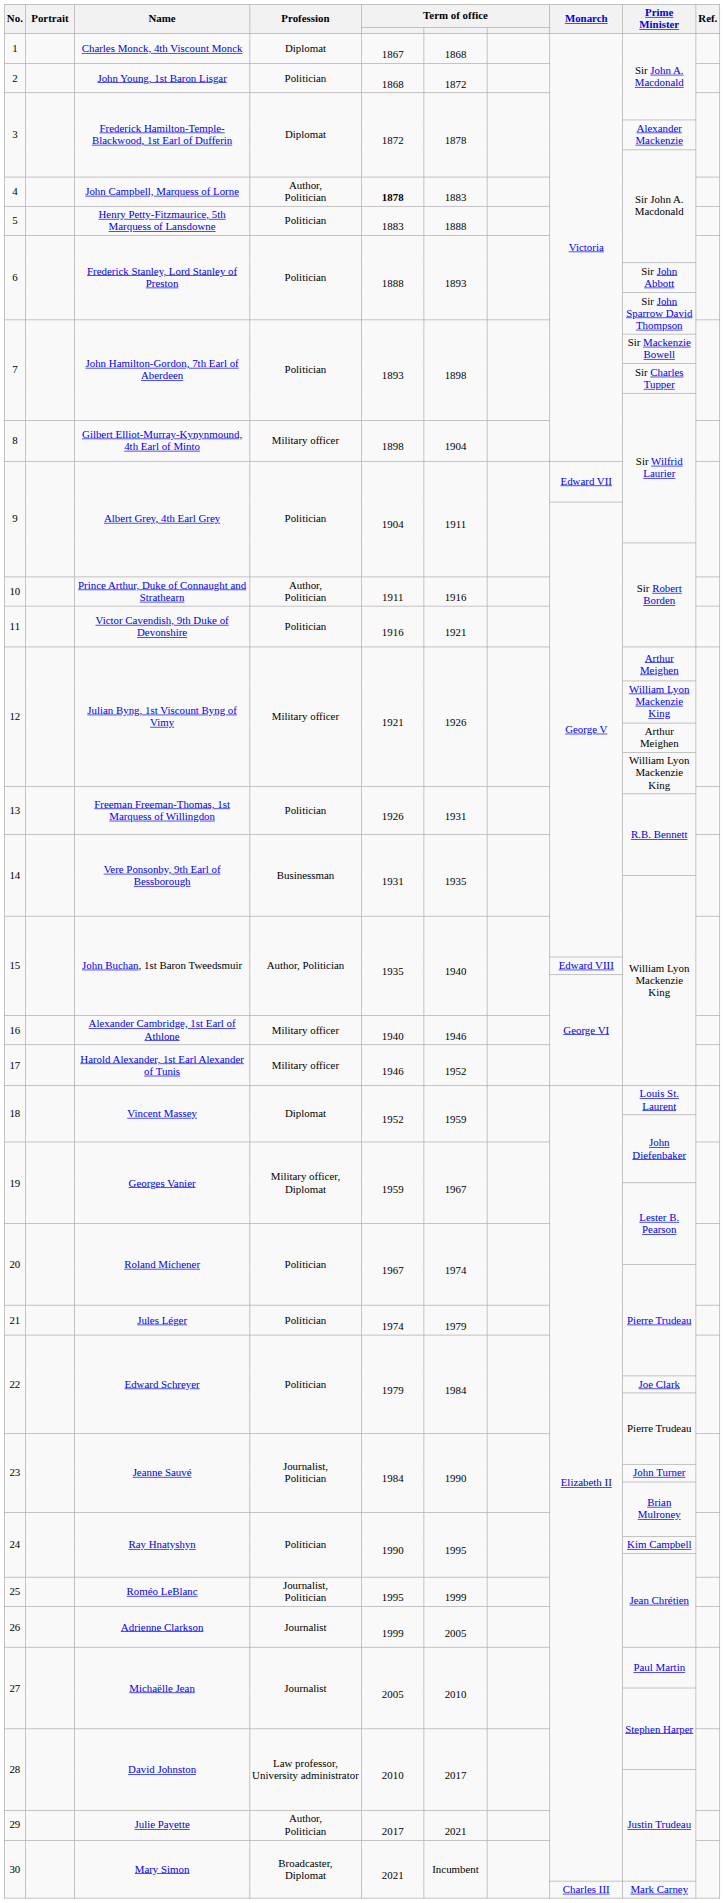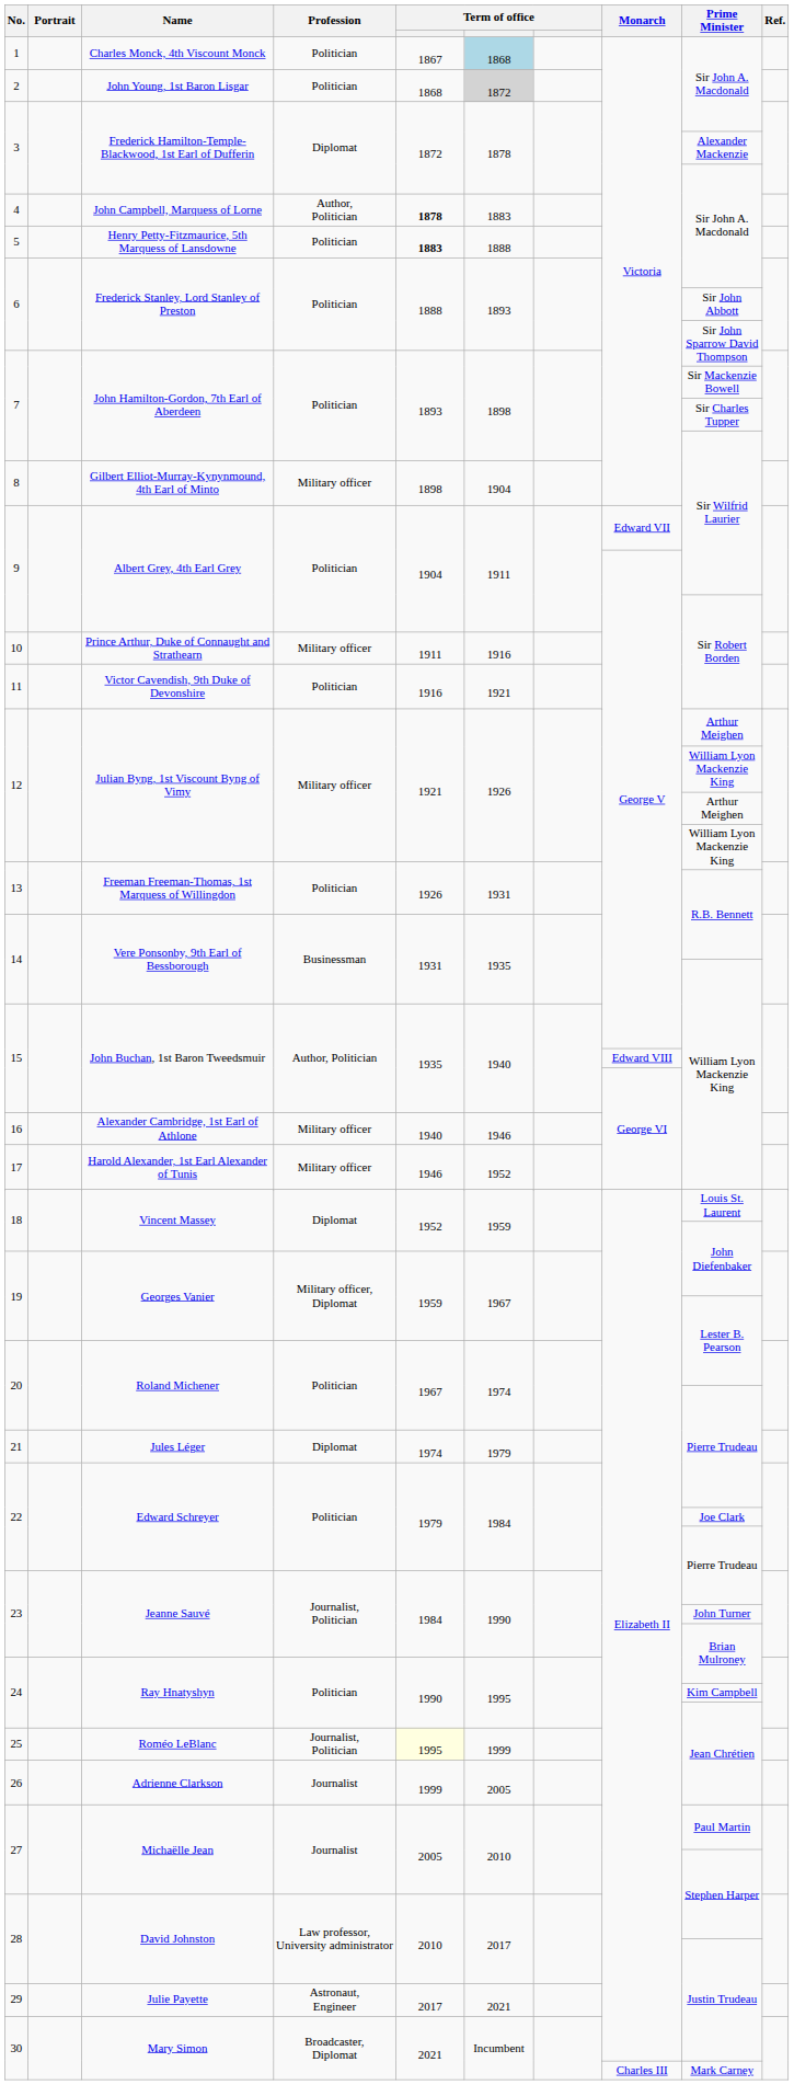1 | Profession: Diplomat -> Politician
1 | column 6: no background -> lightblue background
2 | column 6: no background -> lightgrey background
5 | column 5: normal -> bold
10 | Profession: Author, Politician -> Military officer
21 | Profession: Politician -> Diplomat
25 | column 5: no background -> lightyellow background
29 | Profession: Author, Politician -> Astronaut, Engineer
